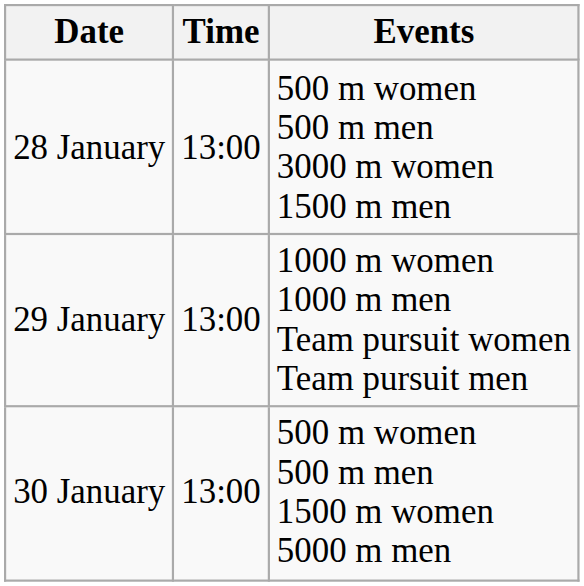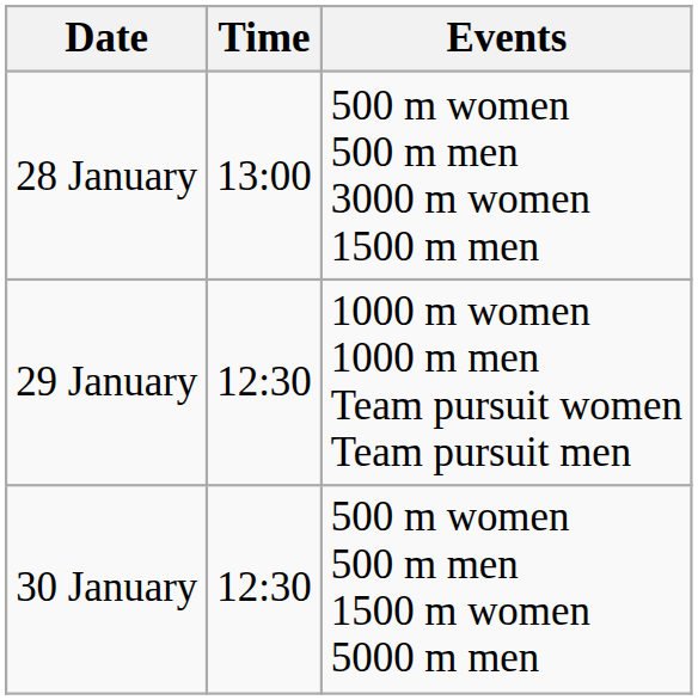29 January | Time: 13:00 -> 12:30
30 January | Time: 13:00 -> 12:30
